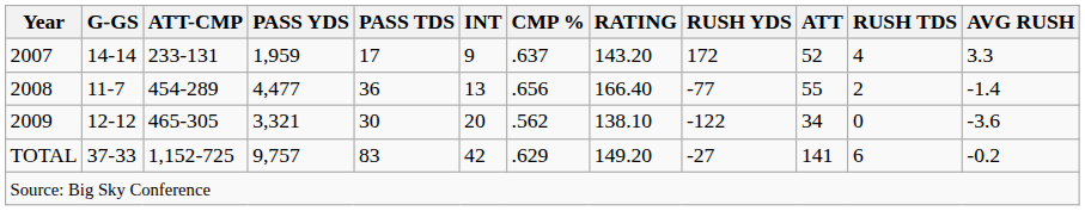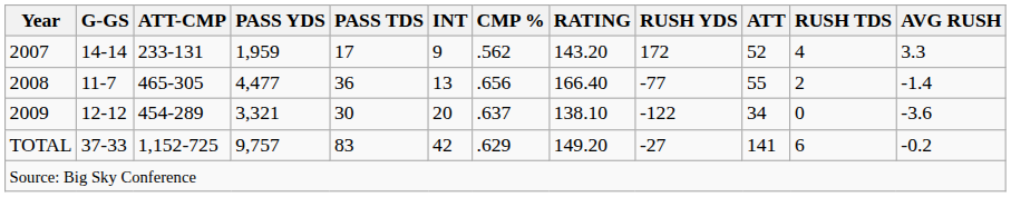2007 | CMP %: .637 -> .562
2008 | ATT-CMP: 454-289 -> 465-305
2009 | ATT-CMP: 465-305 -> 454-289
2009 | CMP %: .562 -> .637
